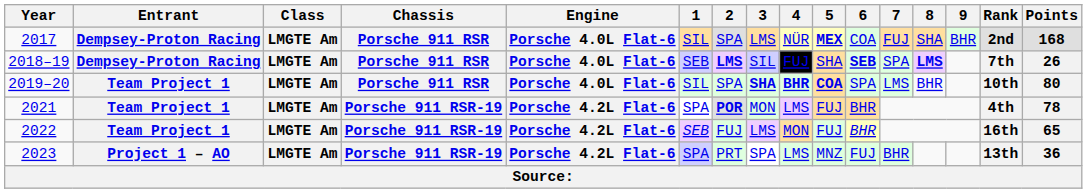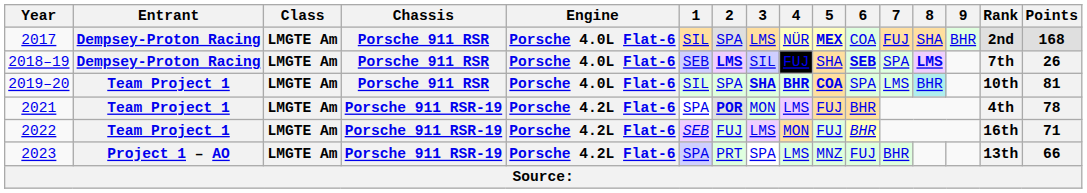2019–20 | 8: no background -> paleturquoise background
2019–20 | Points: 80 -> 81
2022 | Points: 65 -> 71
2023 | Points: 36 -> 66
